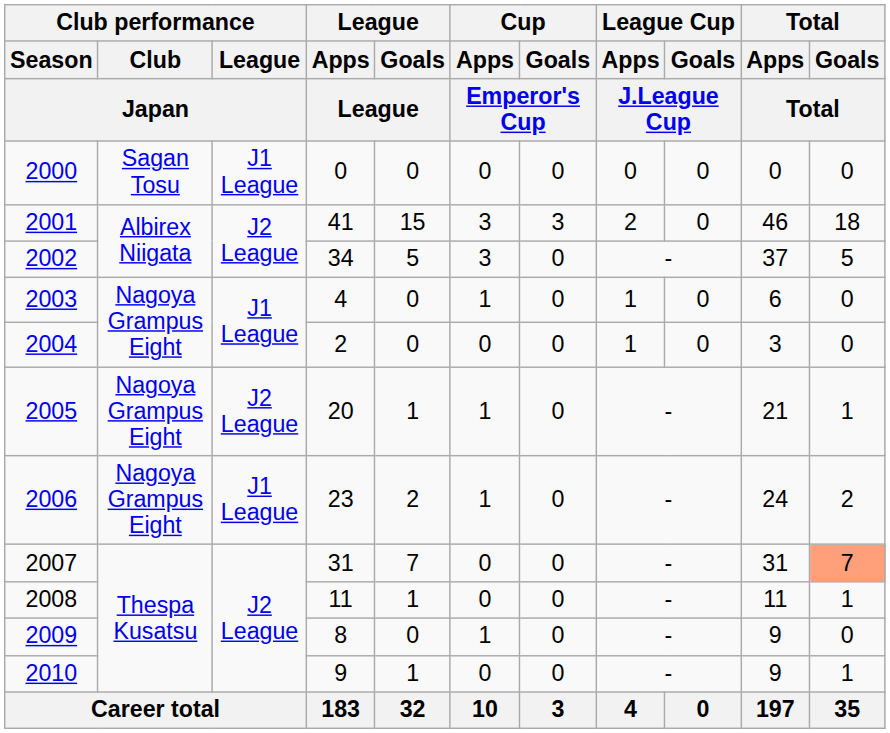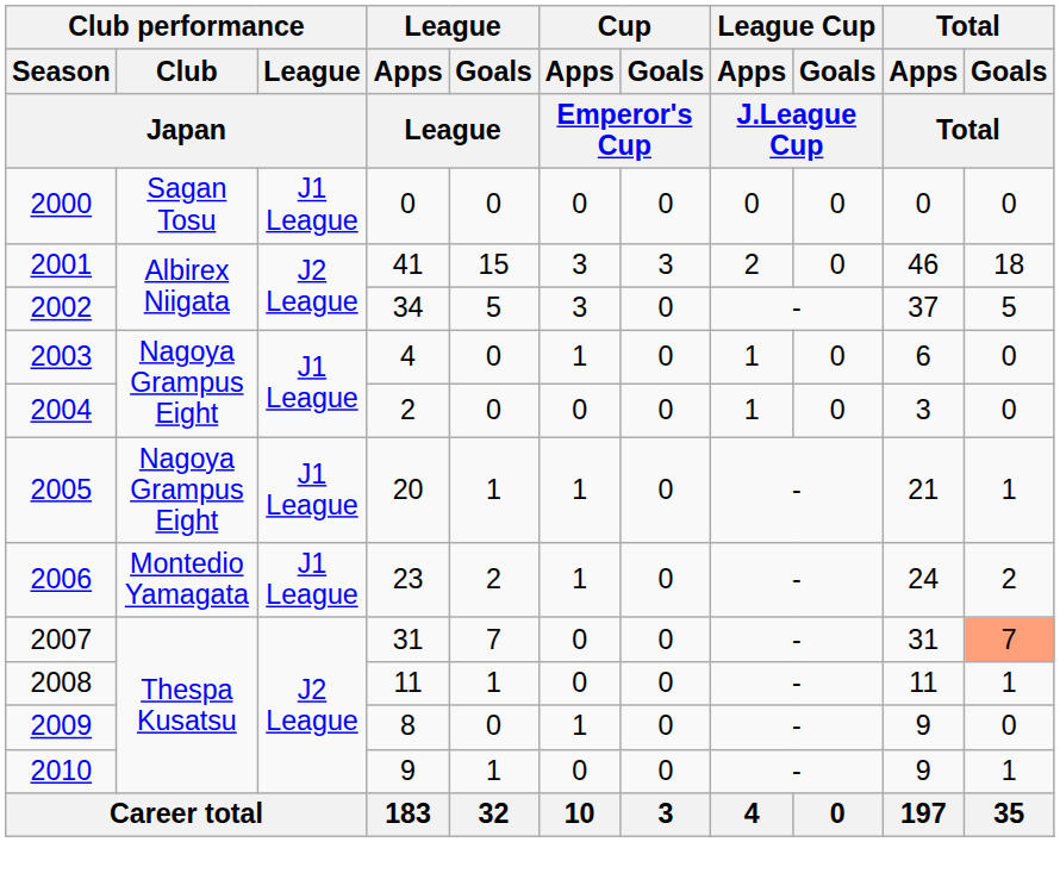2005 | Club performance / League / Japan: J2 League -> J1 League
2006 | Club performance / Club / Japan: Nagoya Grampus Eight -> Montedio Yamagata
